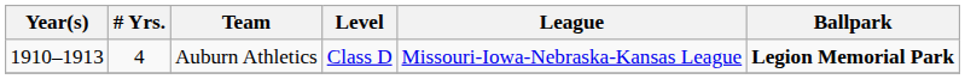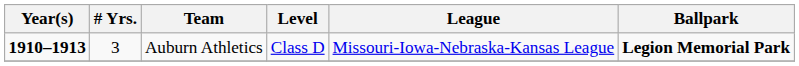Auburn Athletics | Year(s): normal -> bold
Auburn Athletics | # Yrs.: 4 -> 3
